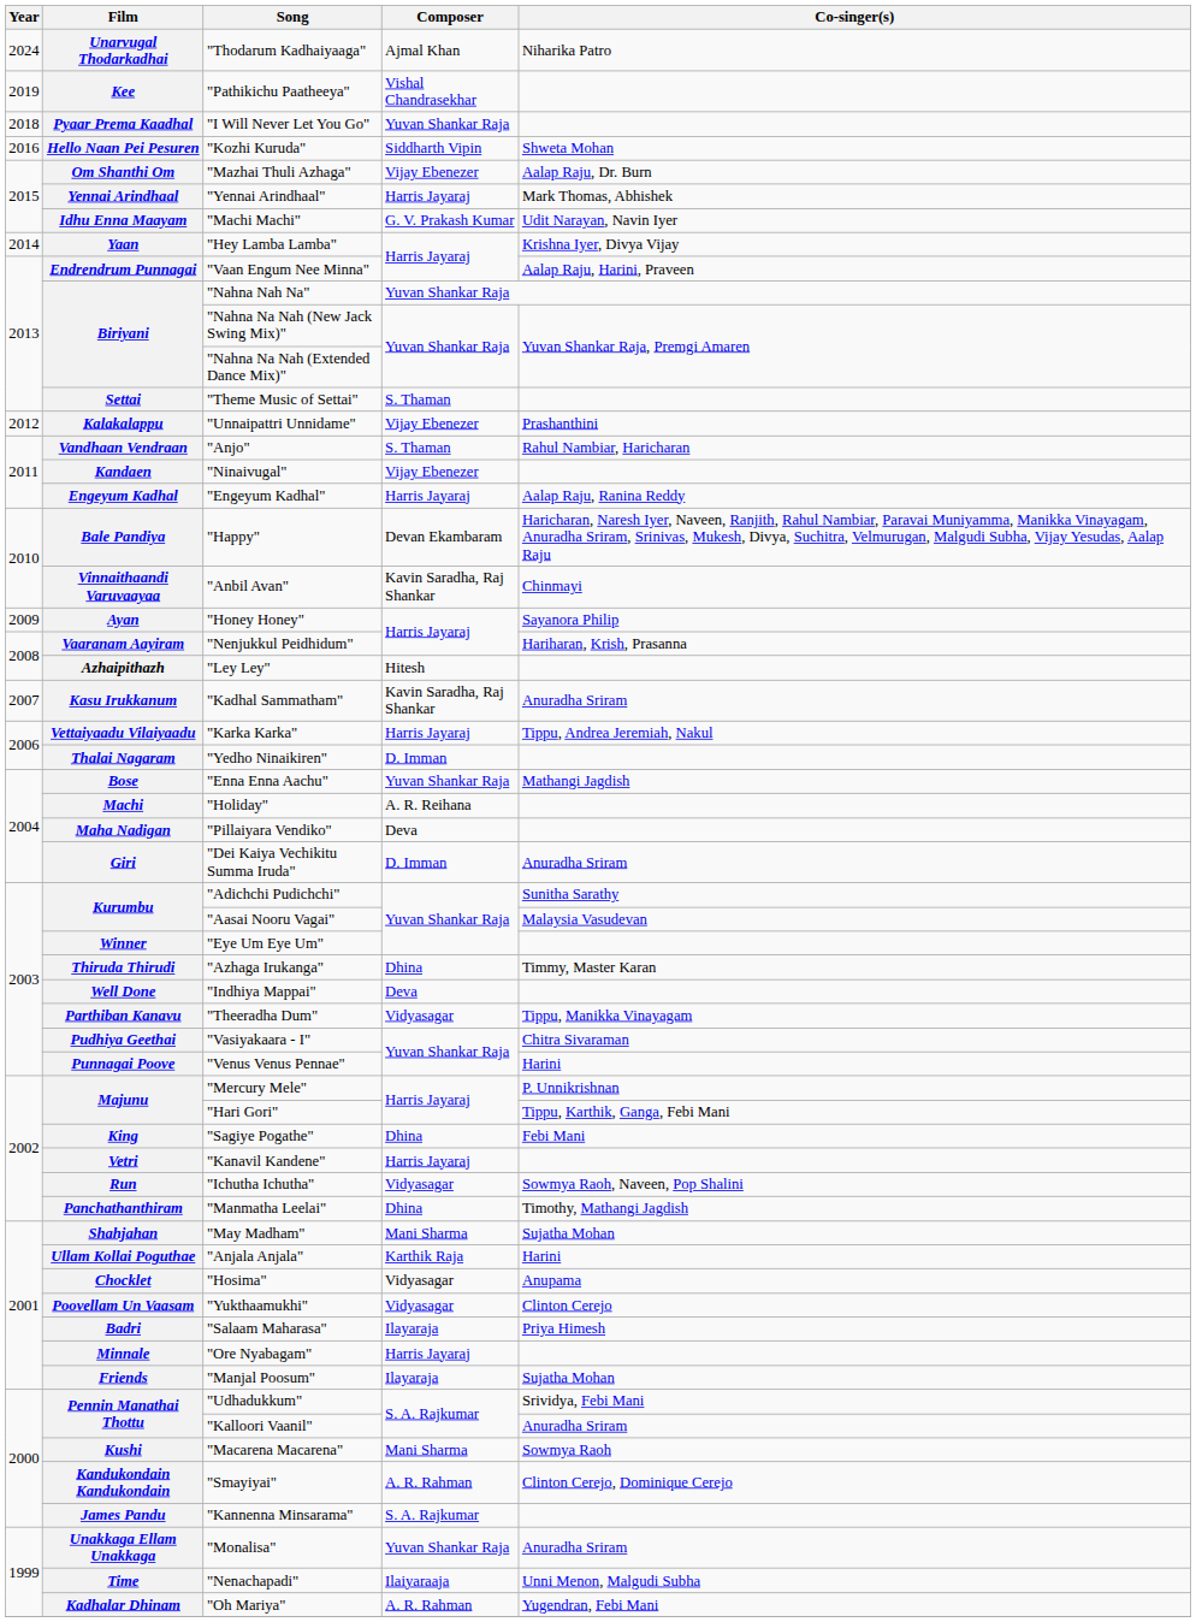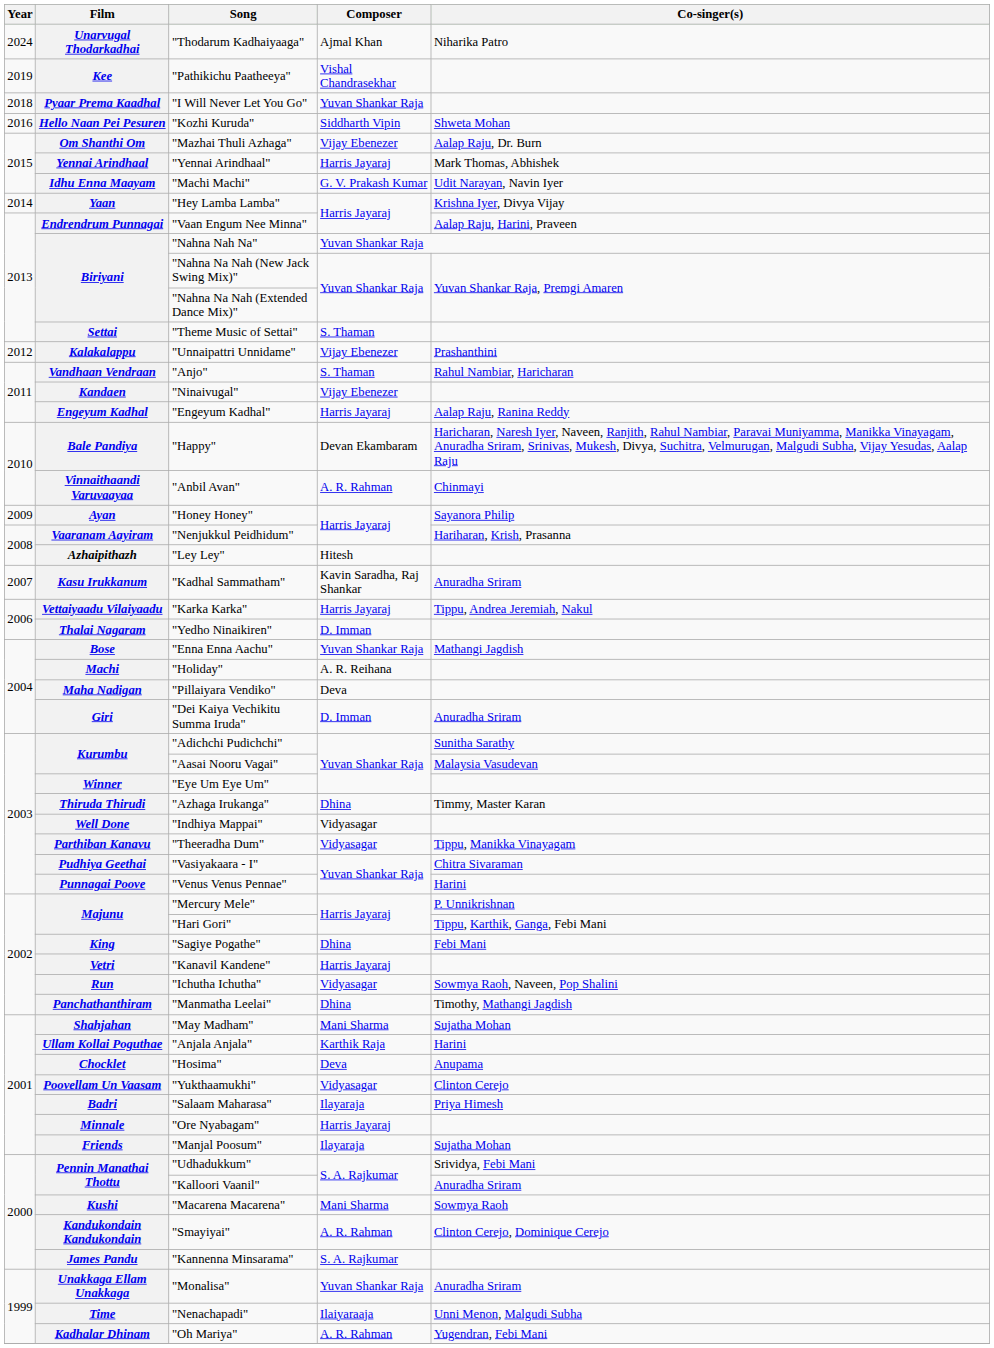Vinnaithaandi Varuvaayaa | Composer: Kavin Saradha, Raj Shankar -> A. R. Rahman
Well Done | Composer: Deva -> Vidyasagar
Chocklet | Composer: Vidyasagar -> Deva
